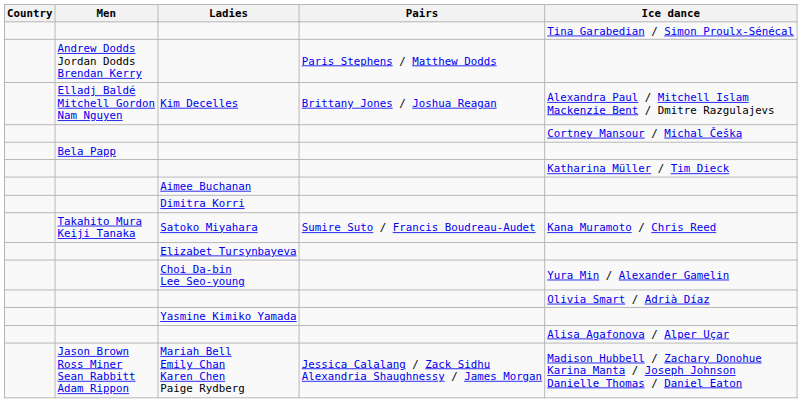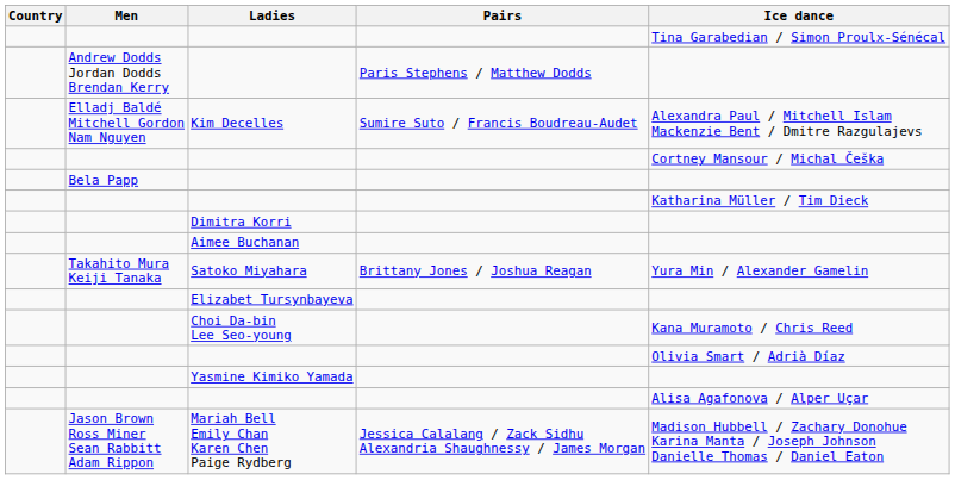Kim Decelles | Pairs: Brittany Jones / Joshua Reagan -> Sumire Suto / Francis Boudreau-Audet
rows swapped: Dimitra Korri <-> Aimee Buchanan
Satoko Miyahara | Pairs: Sumire Suto / Francis Boudreau-Audet -> Brittany Jones / Joshua Reagan
Satoko Miyahara | Ice dance: Kana Muramoto / Chris Reed -> Yura Min / Alexander Gamelin
Choi Da-bin Lee Seo-young | Ice dance: Yura Min / Alexander Gamelin -> Kana Muramoto / Chris Reed
